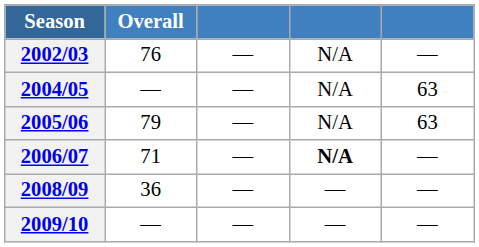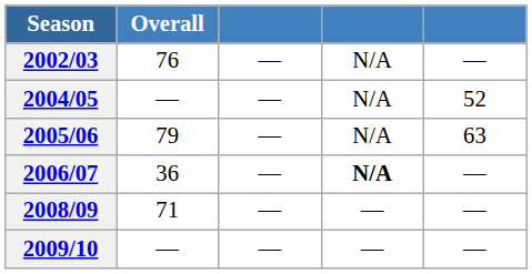2004/05 | column 5: 63 -> 52
2006/07 | Overall: 71 -> 36
2008/09 | Overall: 36 -> 71
